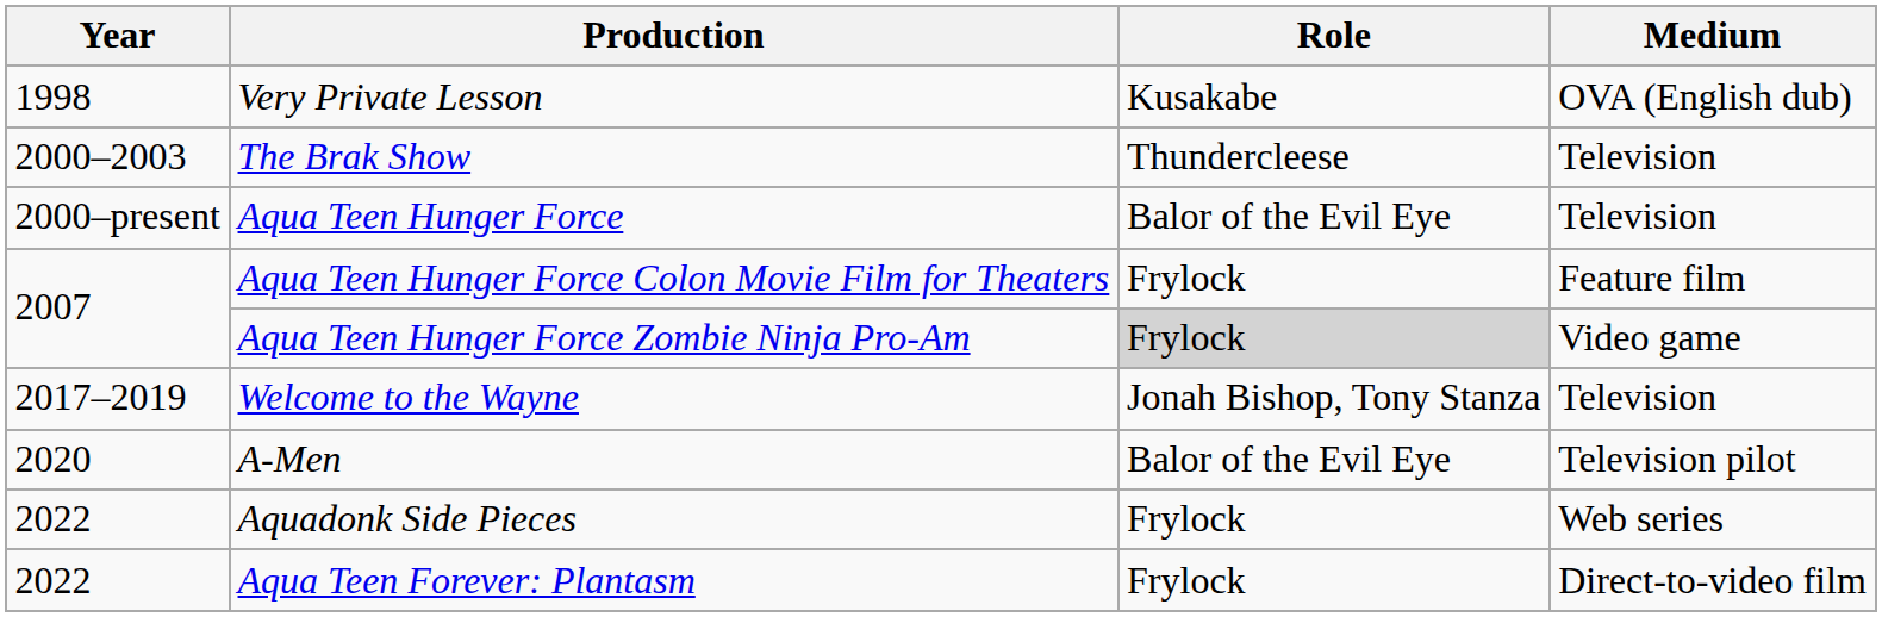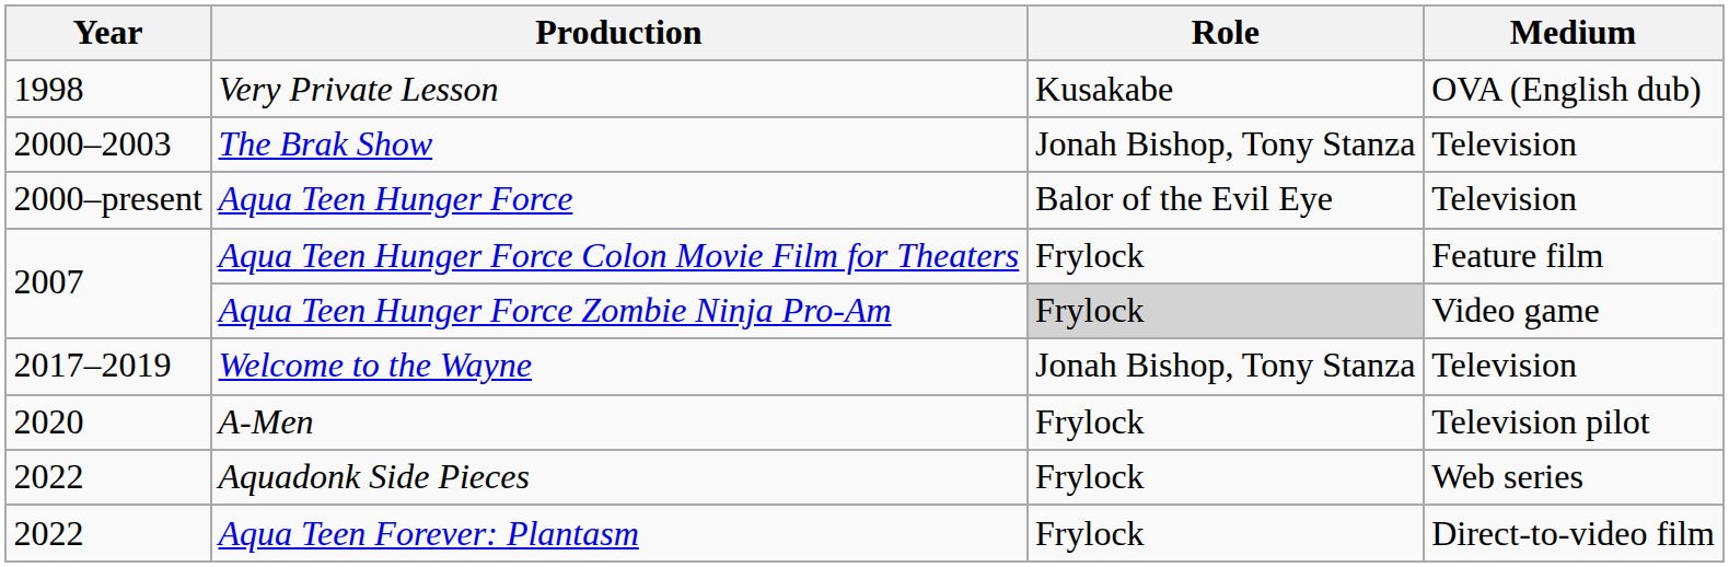The Brak Show | Role: Thundercleese -> Jonah Bishop, Tony Stanza
A-Men | Role: Balor of the Evil Eye -> Frylock
